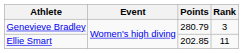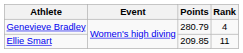Genevieve Bradley | Rank: 3 -> 4
Ellie Smart | Points: 202.85 -> 209.85
